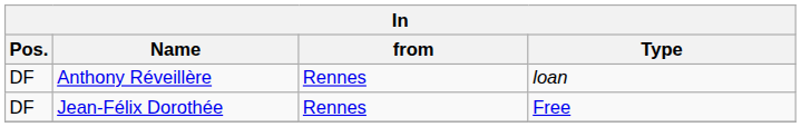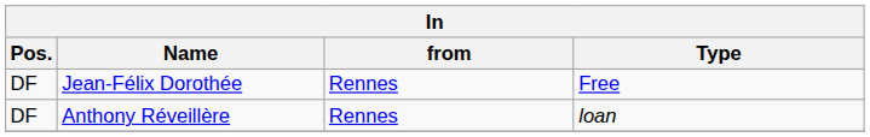rows swapped: Anthony Réveillère <-> Jean-Félix Dorothée
